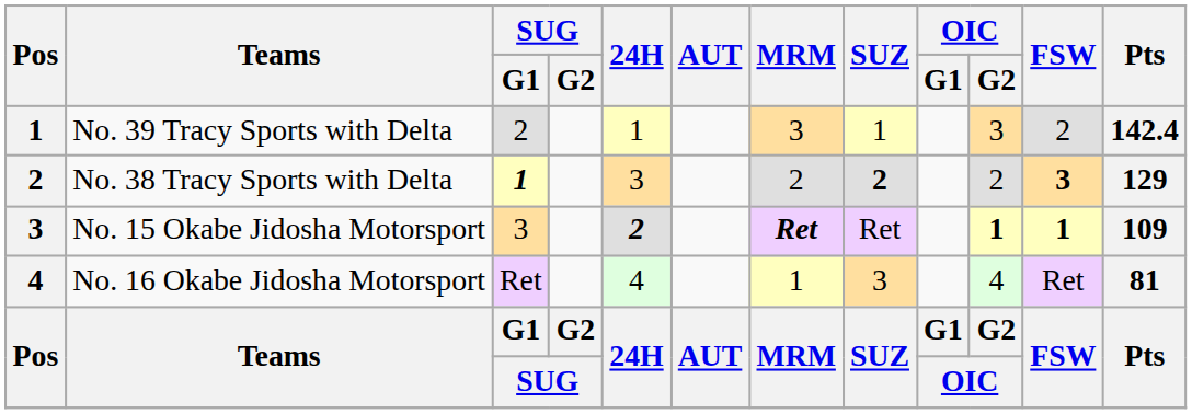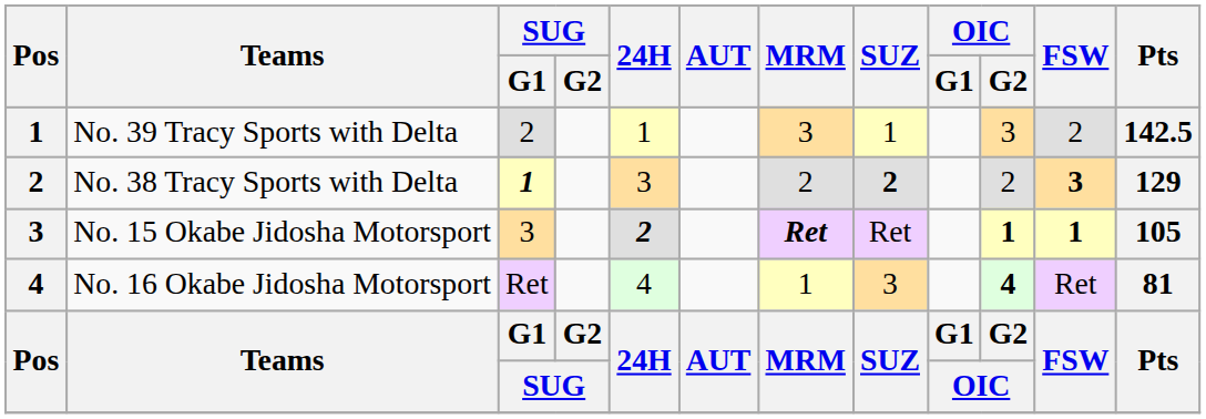No. 39 Tracy Sports with Delta | Pts: 142.4 -> 142.5
No. 15 Okabe Jidosha Motorsport | Pts: 109 -> 105
No. 16 Okabe Jidosha Motorsport | OIC / G2: normal -> bold
